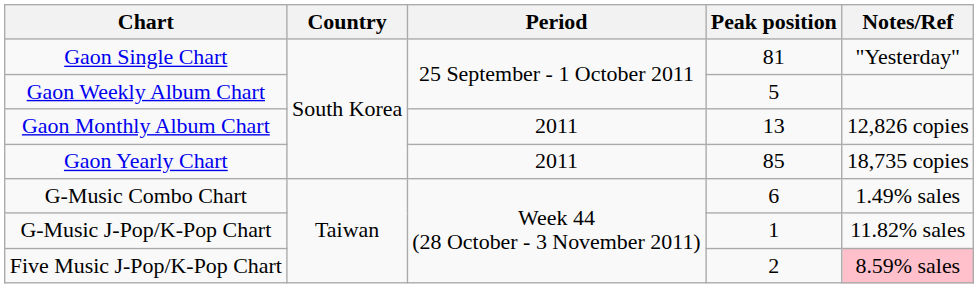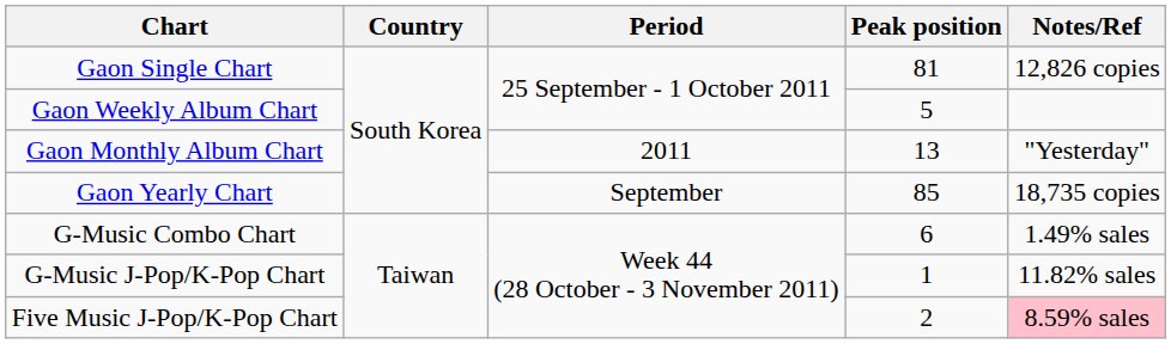Gaon Single Chart | Notes/Ref: "Yesterday" -> 12,826 copies
Gaon Monthly Album Chart | Notes/Ref: 12,826 copies -> "Yesterday"
Gaon Yearly Chart | Period: 2011 -> September
